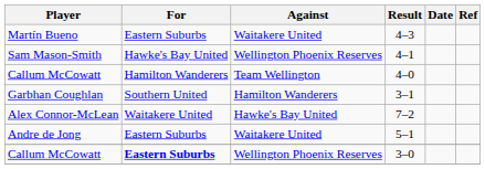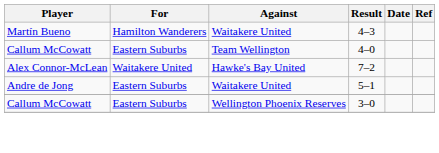4–3 | For: Eastern Suburbs -> Hamilton Wanderers
- row: Sam Mason-Smith | Hawke's Bay United | Wellington Phoenix Reserves | 4–1
4–0 | For: Hamilton Wanderers -> Eastern Suburbs
- row: Garbhan Coughlan | Southern United | Hamilton Wanderers | 3–1
3–0 | For: bold -> normal
